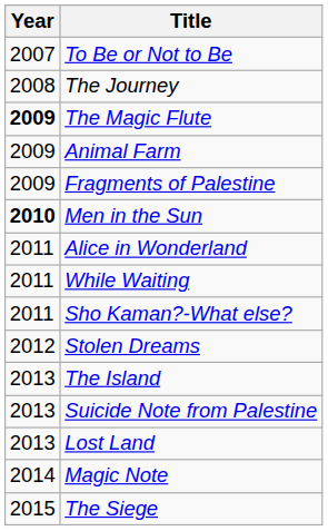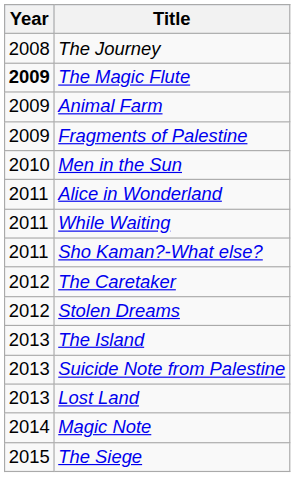- row: 2007 | To Be or Not to Be
Men in the Sun | Year: bold -> normal
+ row: 2012 | The Caretaker
